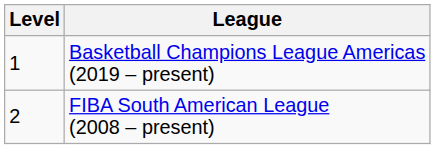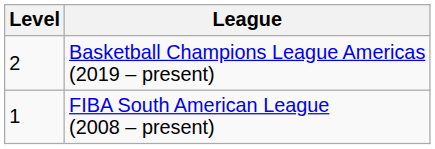Basketball Champions League Americas (2019 – present) | Level: 1 -> 2
FIBA South American League (2008 – present) | Level: 2 -> 1
